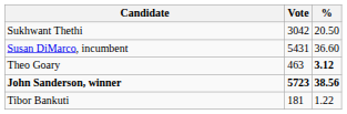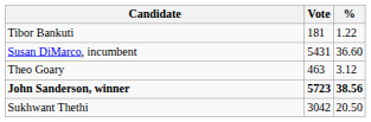rows swapped: Tibor Bankuti <-> Sukhwant Thethi
Theo Goary | %: bold -> normal
